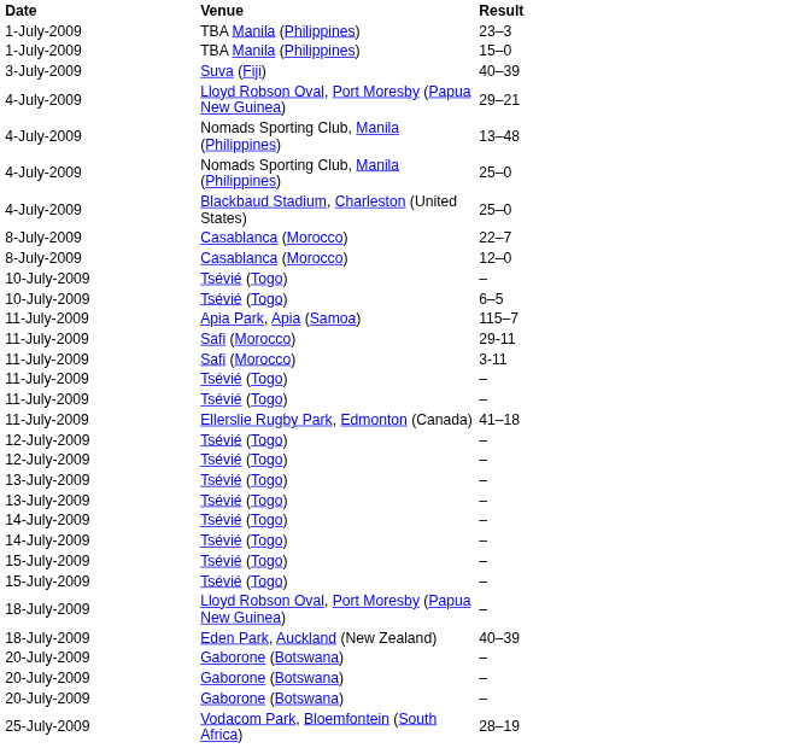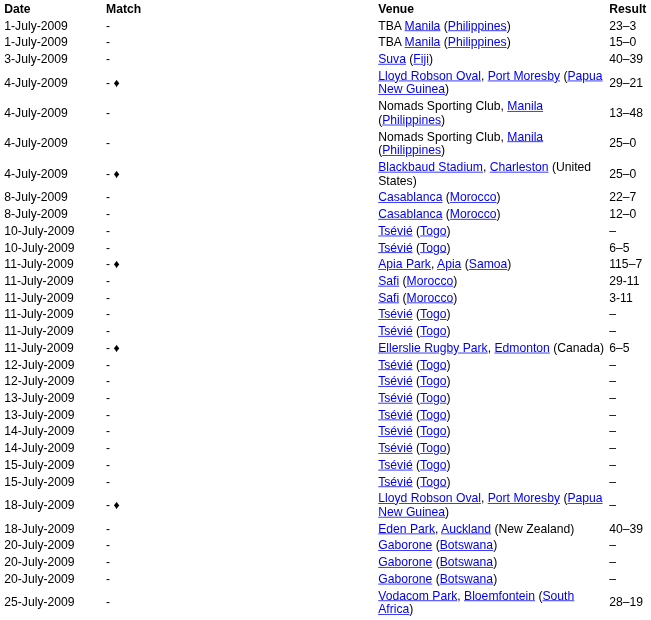+ column: Match | - | - | - | - ♦ | - | - | - ♦ | - | - | - | - | - ♦ | - | - | - | - | - ♦ | - | - | - | - | - | - | - | - | - ♦ | - | - | - | - | -
11-July-2009 / Ellerslie Rugby Park, Edmonton (Canada) | Result: 41–18 -> 6–5
